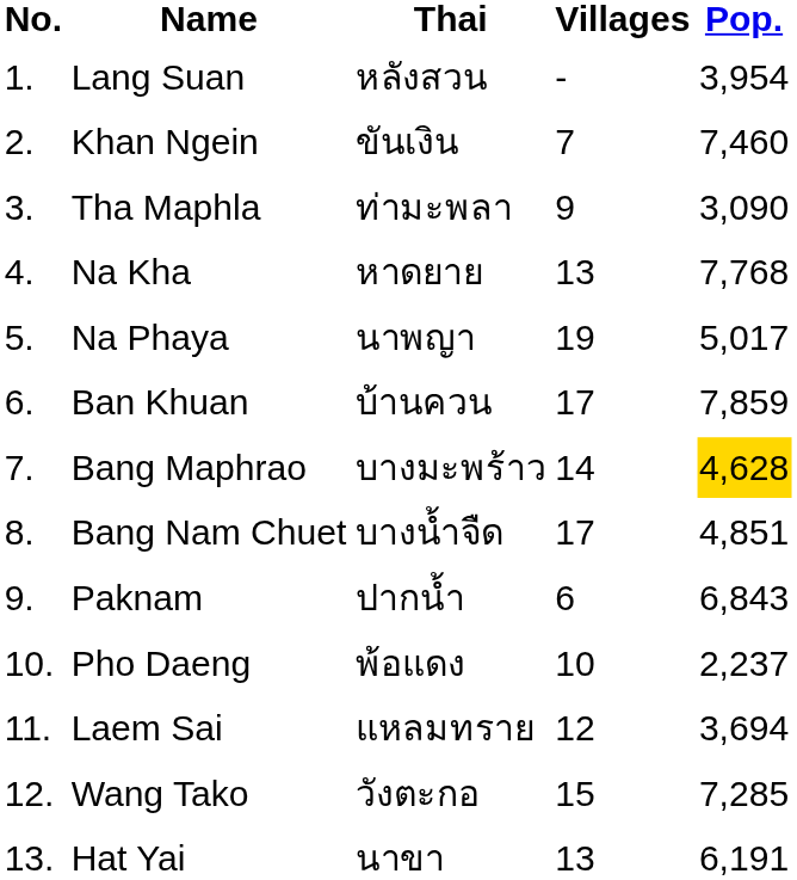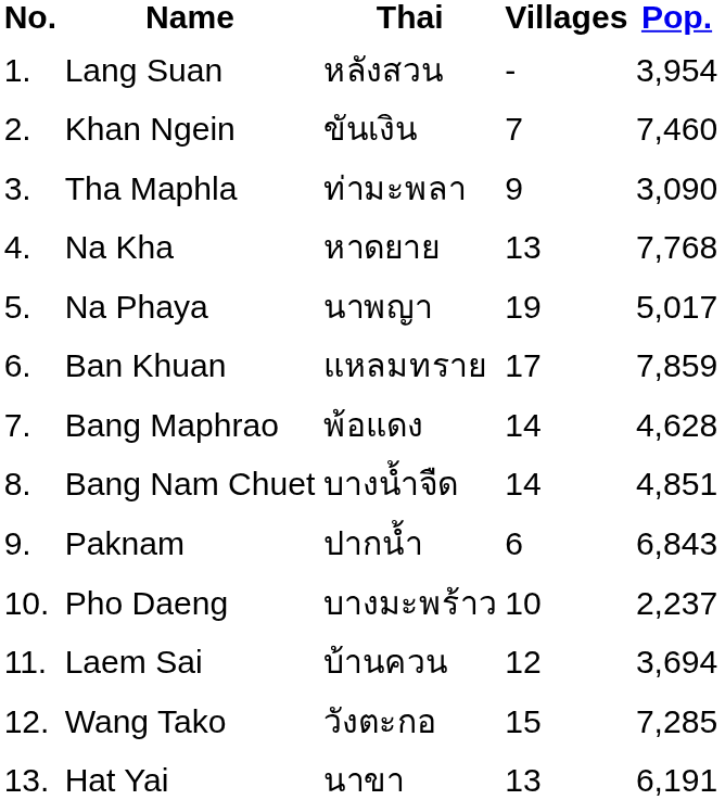Ban Khuan | Thai: บ้านควน -> แหลมทราย
Bang Maphrao | Thai: บางมะพร้าว -> พ้อแดง
Bang Maphrao | Pop.: gold background -> no background
Bang Nam Chuet | Villages: 17 -> 14
Pho Daeng | Thai: พ้อแดง -> บางมะพร้าว
Laem Sai | Thai: แหลมทราย -> บ้านควน
